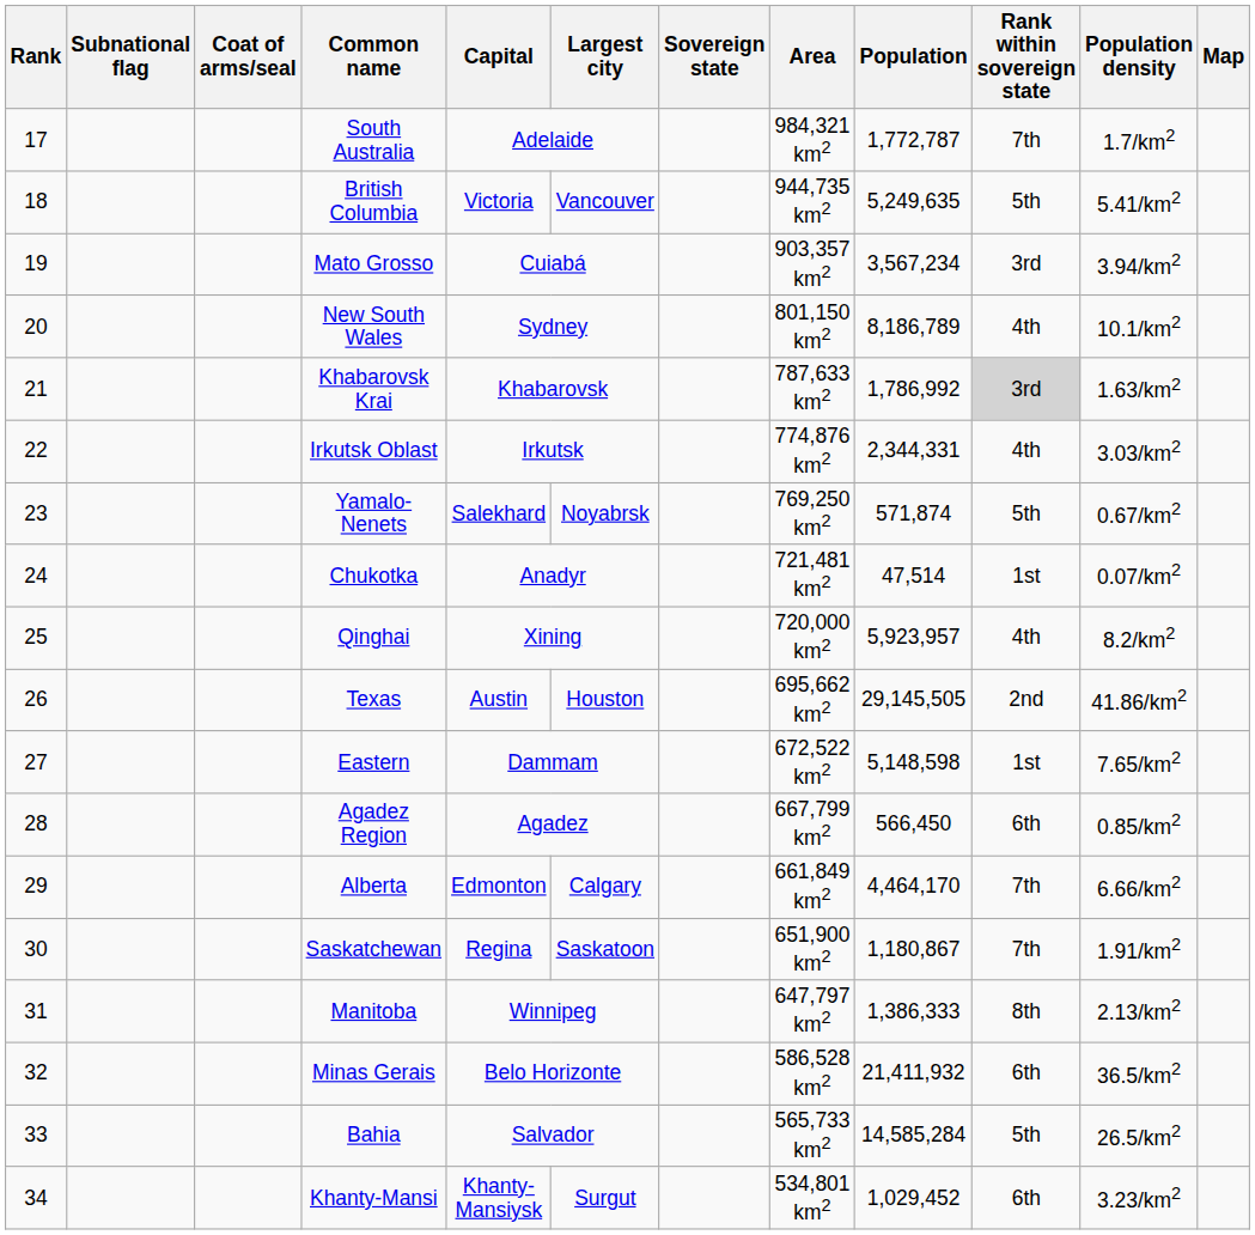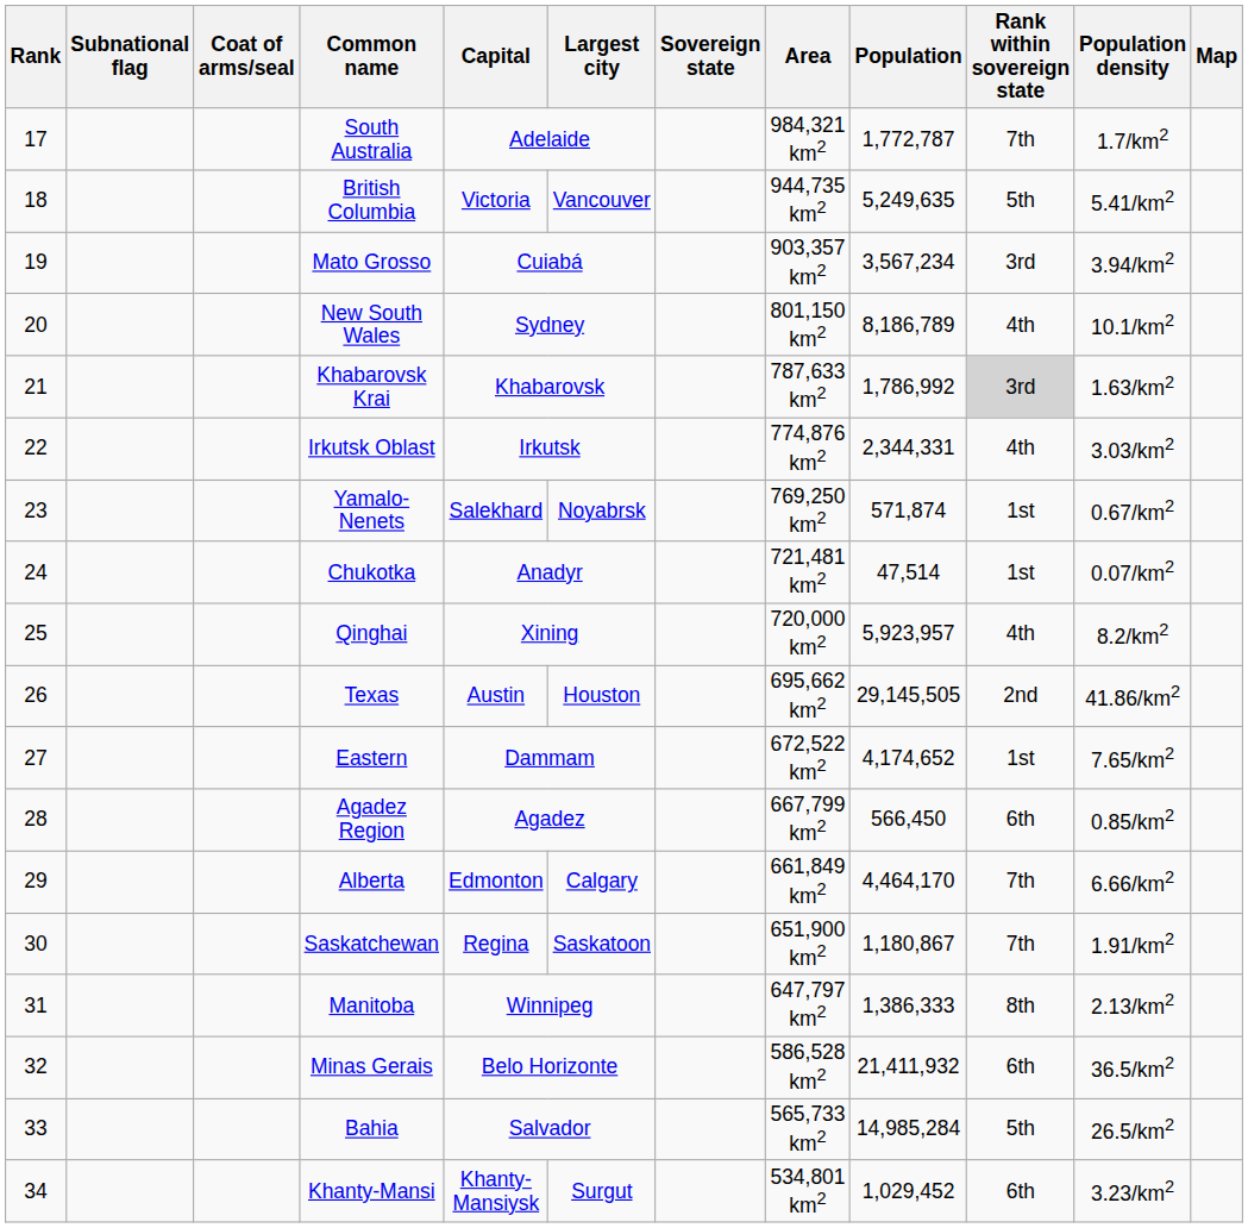Yamalo-Nenets | Rank within sovereign state: 5th -> 1st
Eastern | Population: 5,148,598 -> 4,174,652
Bahia | Population: 14,585,284 -> 14,985,284
